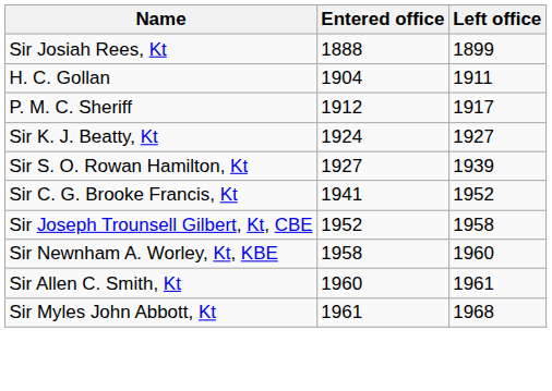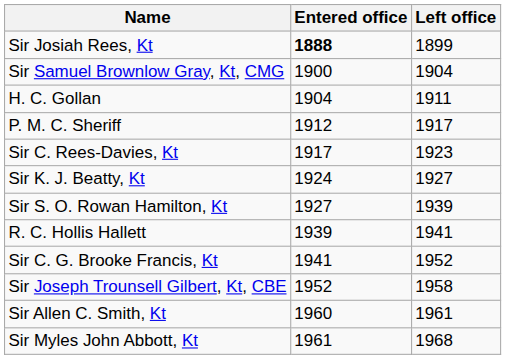Sir Josiah Rees, Kt | Entered office: normal -> bold
+ row: Sir Samuel Brownlow Gray, Kt, CMG | 1900 | 1904
+ row: Sir C. Rees-Davies, Kt | 1917 | 1923
+ row: R. C. Hollis Hallett | 1939 | 1941
- row: Sir Newnham A. Worley, Kt, KBE | 1958 | 1960
